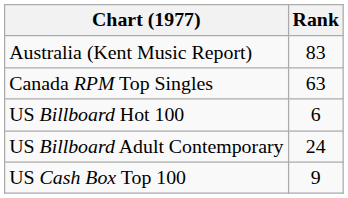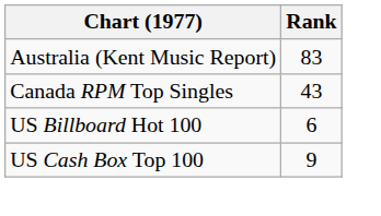Canada RPM Top Singles | Rank: 63 -> 43
- row: US Billboard Adult Contemporary | 24
